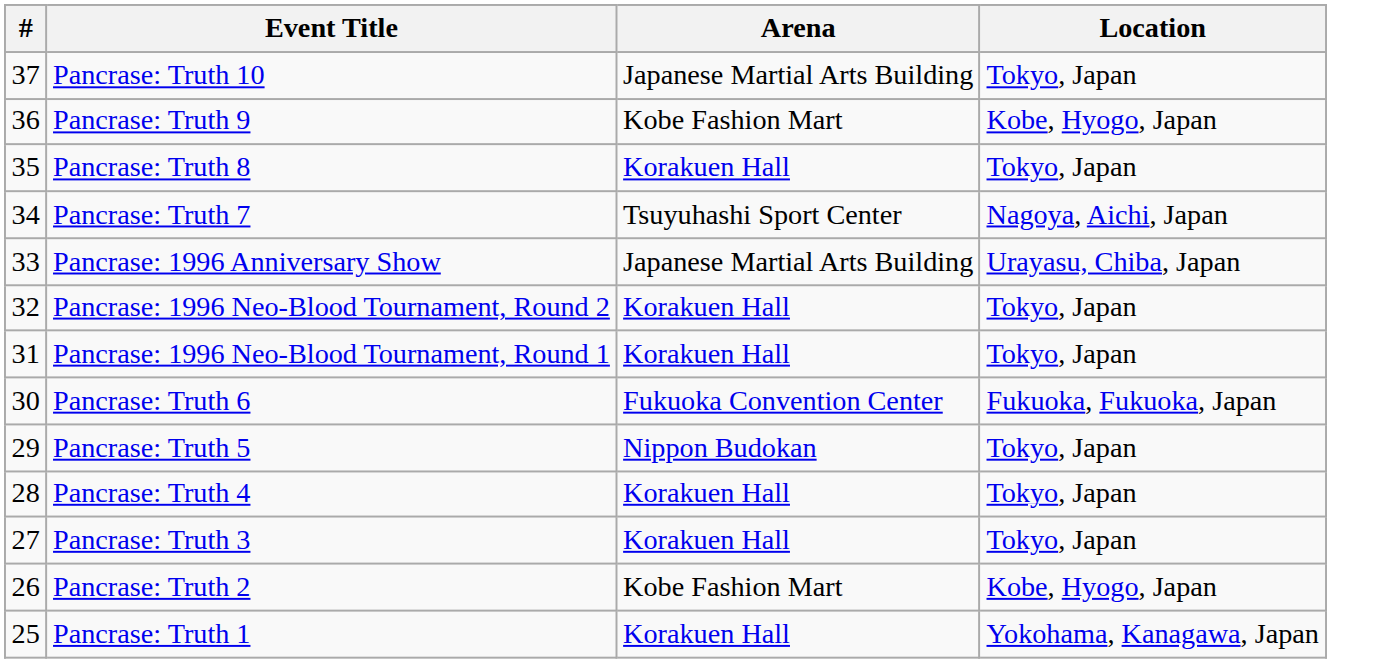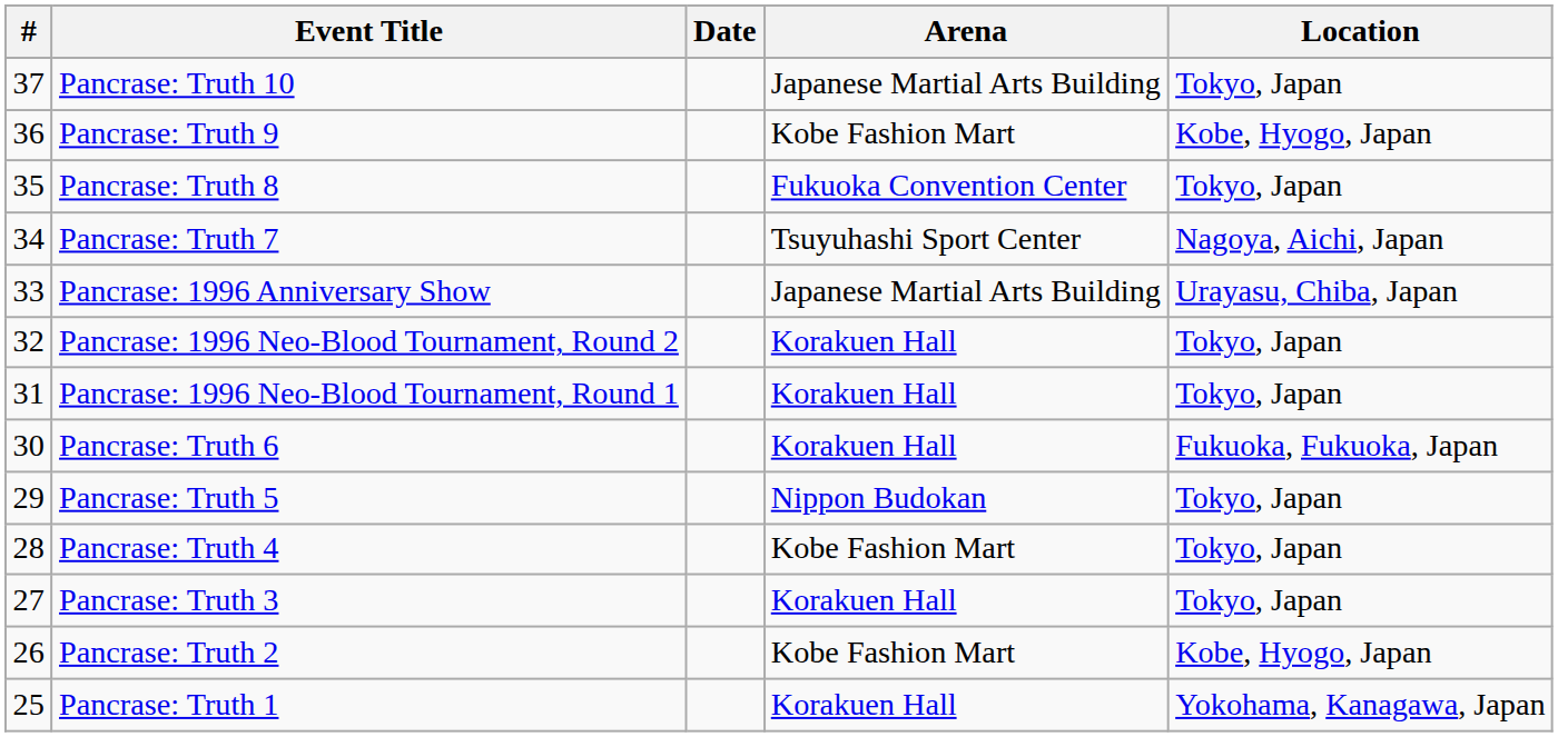+ column: Date
Pancrase: Truth 8 | Arena: Korakuen Hall -> Fukuoka Convention Center
Pancrase: Truth 6 | Arena: Fukuoka Convention Center -> Korakuen Hall
Pancrase: Truth 4 | Arena: Korakuen Hall -> Kobe Fashion Mart
